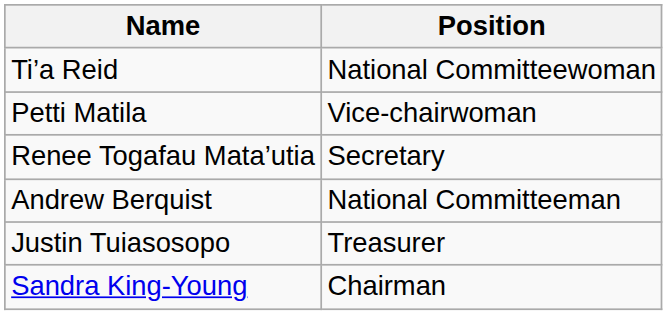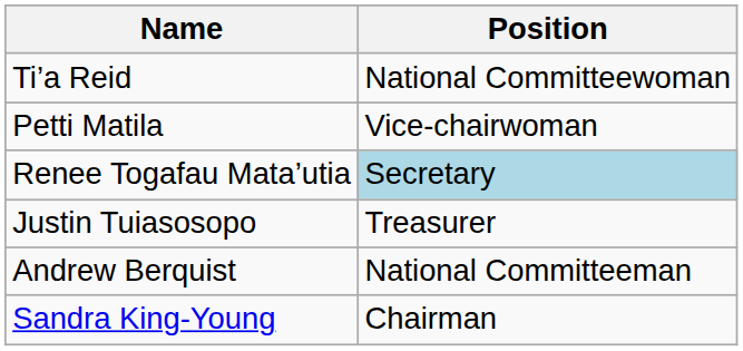Renee Togafau Mata’utia | Position: no background -> lightblue background
rows swapped: Justin Tuiasosopo <-> Andrew Berquist
